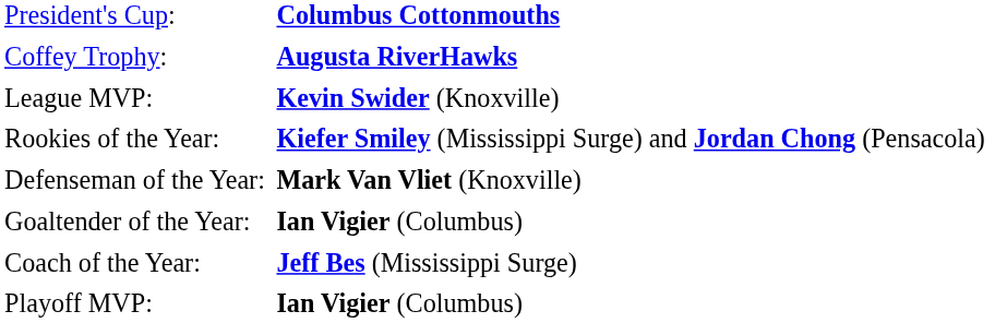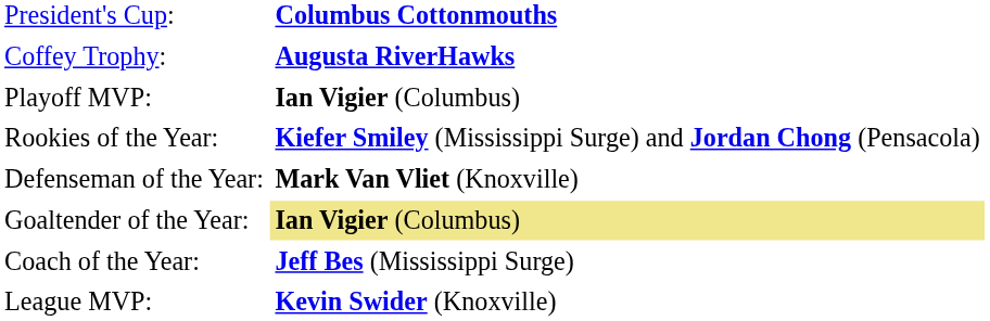rows swapped: League MVP: <-> Playoff MVP:
Goaltender of the Year: | column 2: no background -> khaki background
